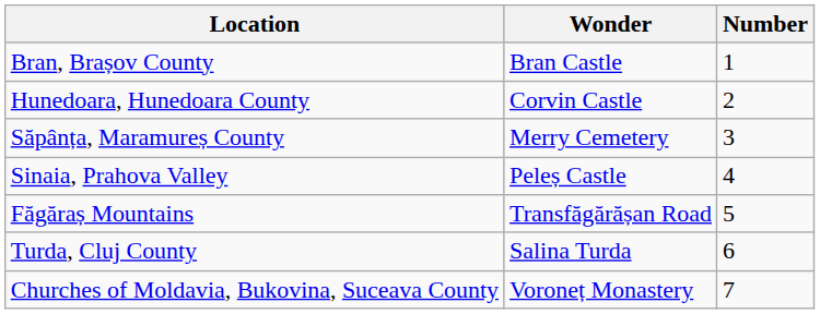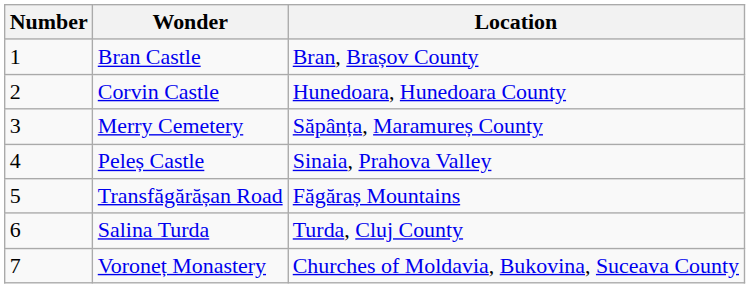columns swapped: Number <-> Location
